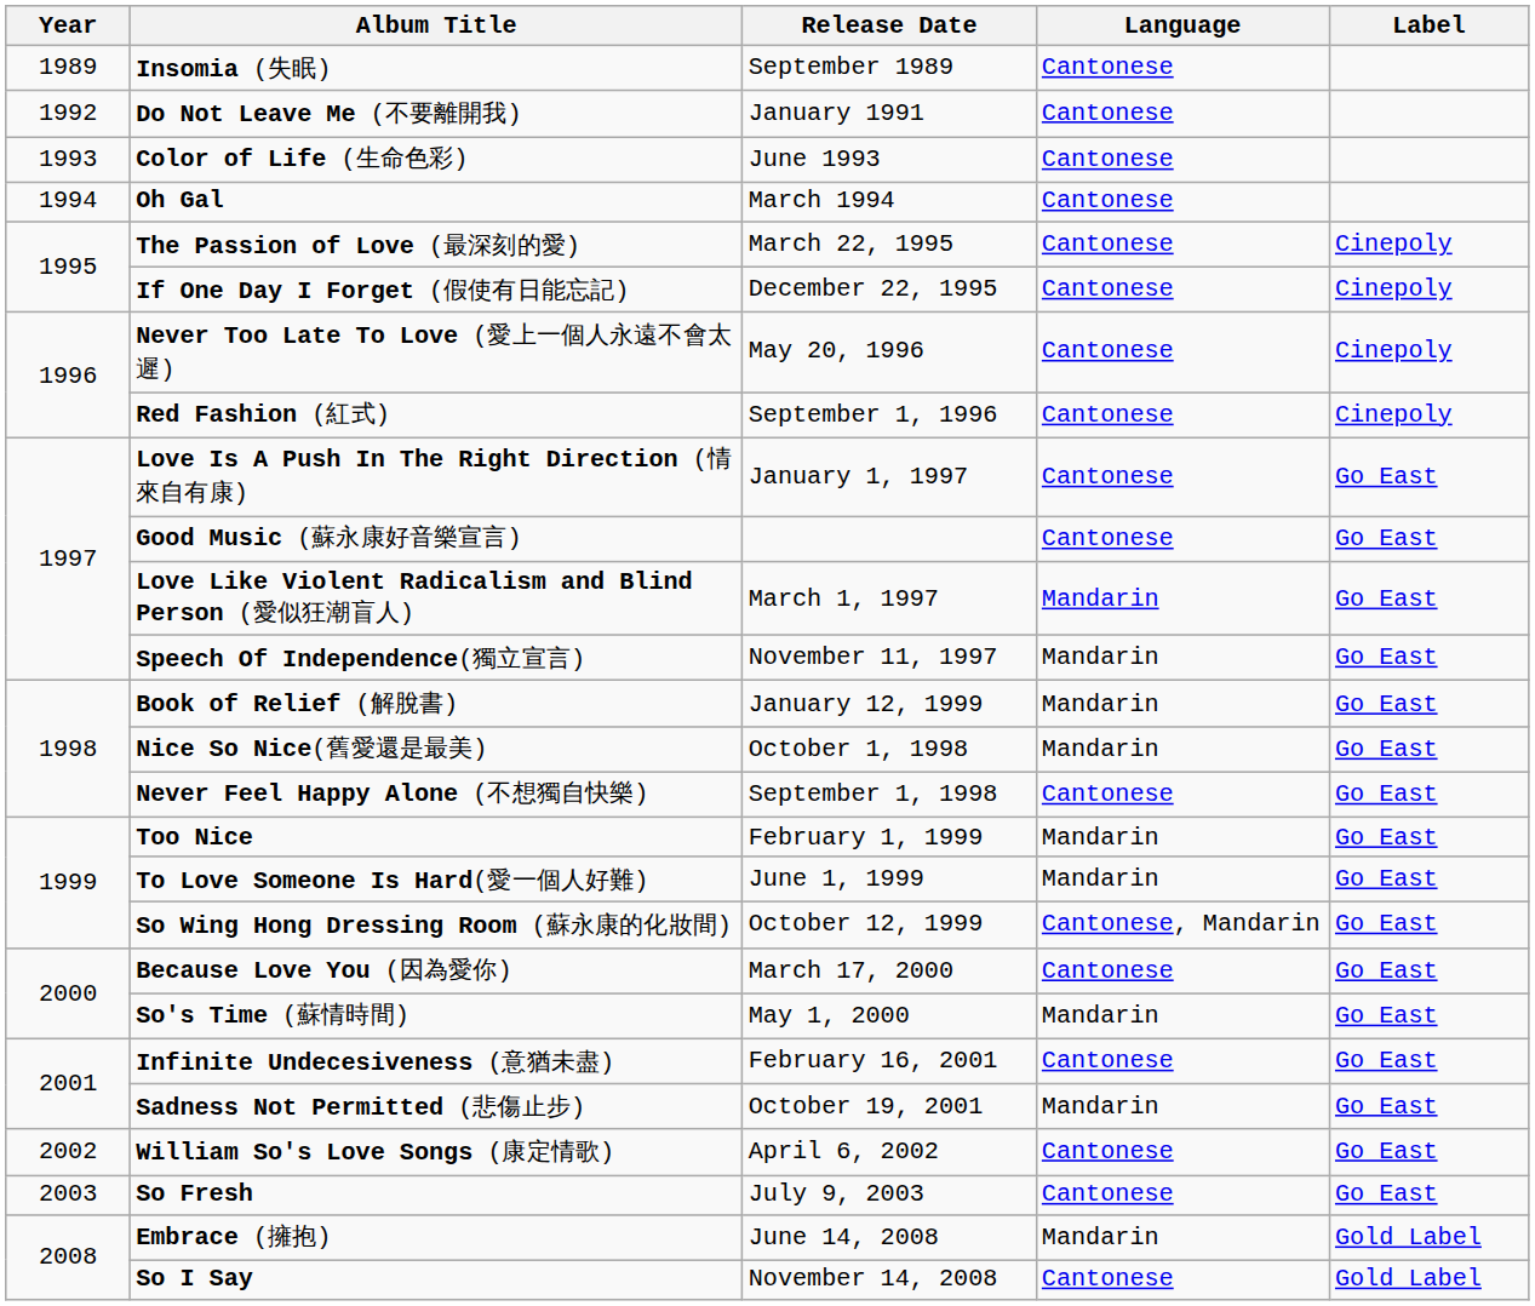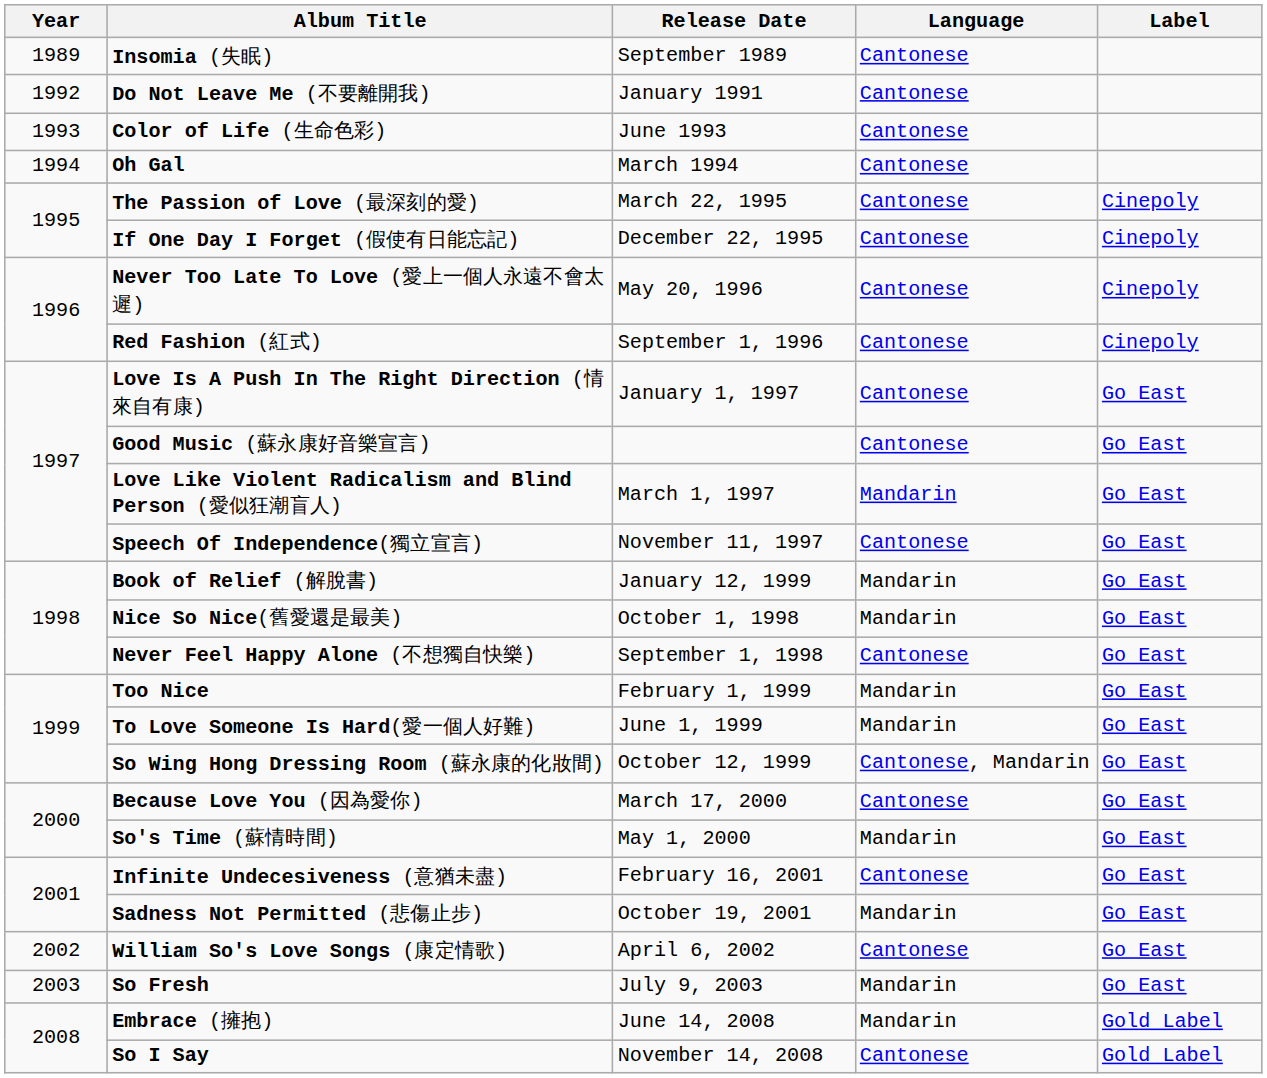Speech Of Independence(獨立宣言) | Language: Mandarin -> Cantonese
So Fresh | Language: Cantonese -> Mandarin
